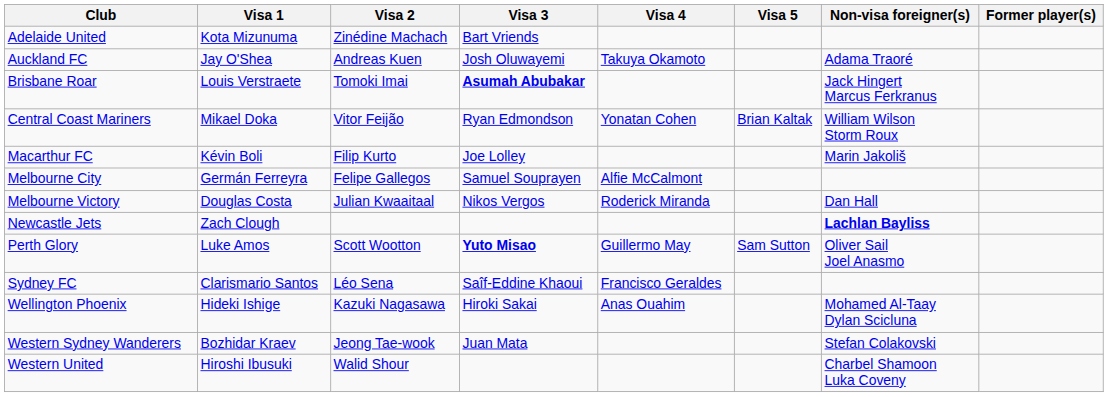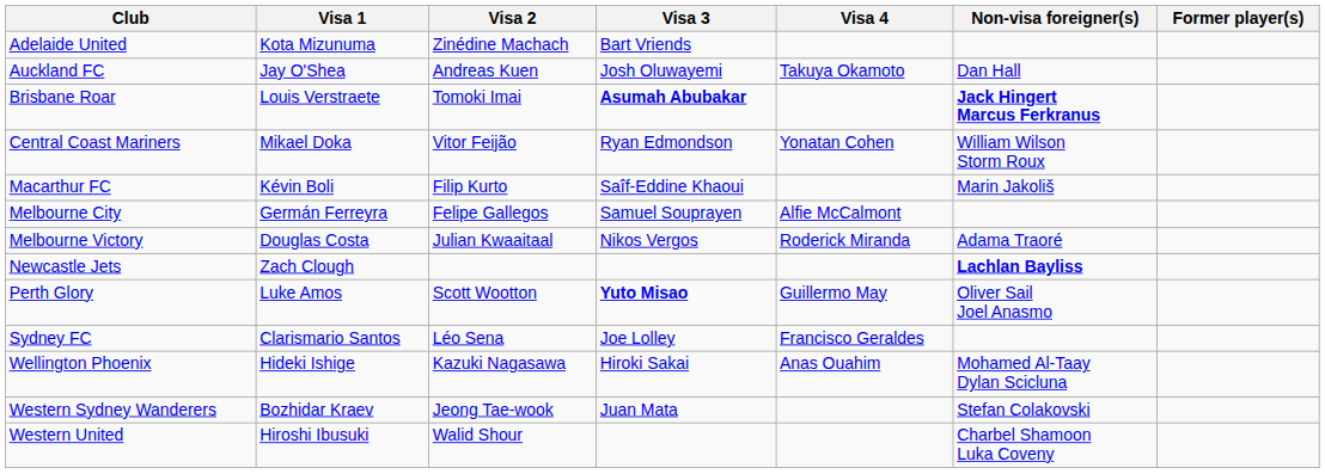- column: Visa 5 | Brian Kaltak | Sam Sutton
Auckland FC | Non-visa foreigner(s): Adama Traoré -> Dan Hall
Brisbane Roar | Non-visa foreigner(s): normal -> bold
Macarthur FC | Visa 3: Joe Lolley -> Saîf-Eddine Khaoui
Melbourne Victory | Non-visa foreigner(s): Dan Hall -> Adama Traoré
Sydney FC | Visa 3: Saîf-Eddine Khaoui -> Joe Lolley
